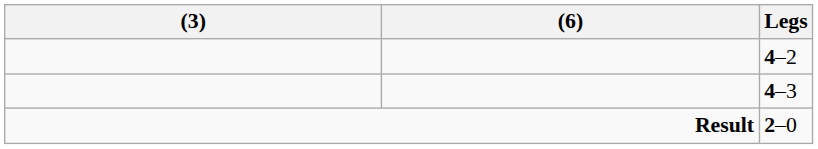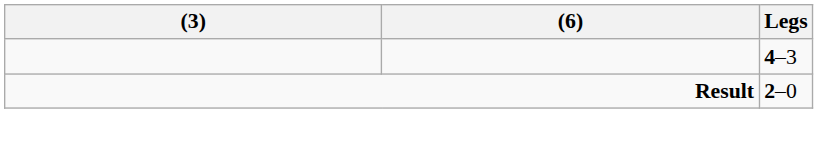- row: 4–2
